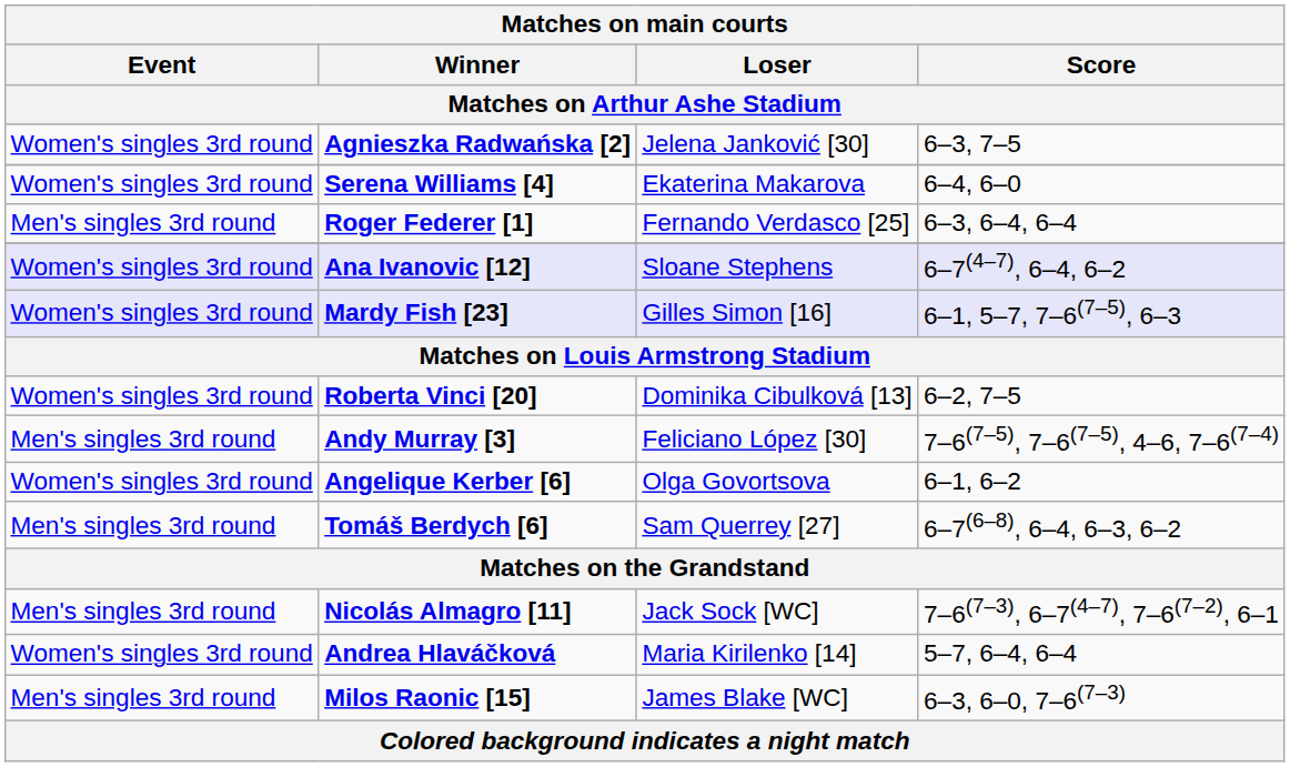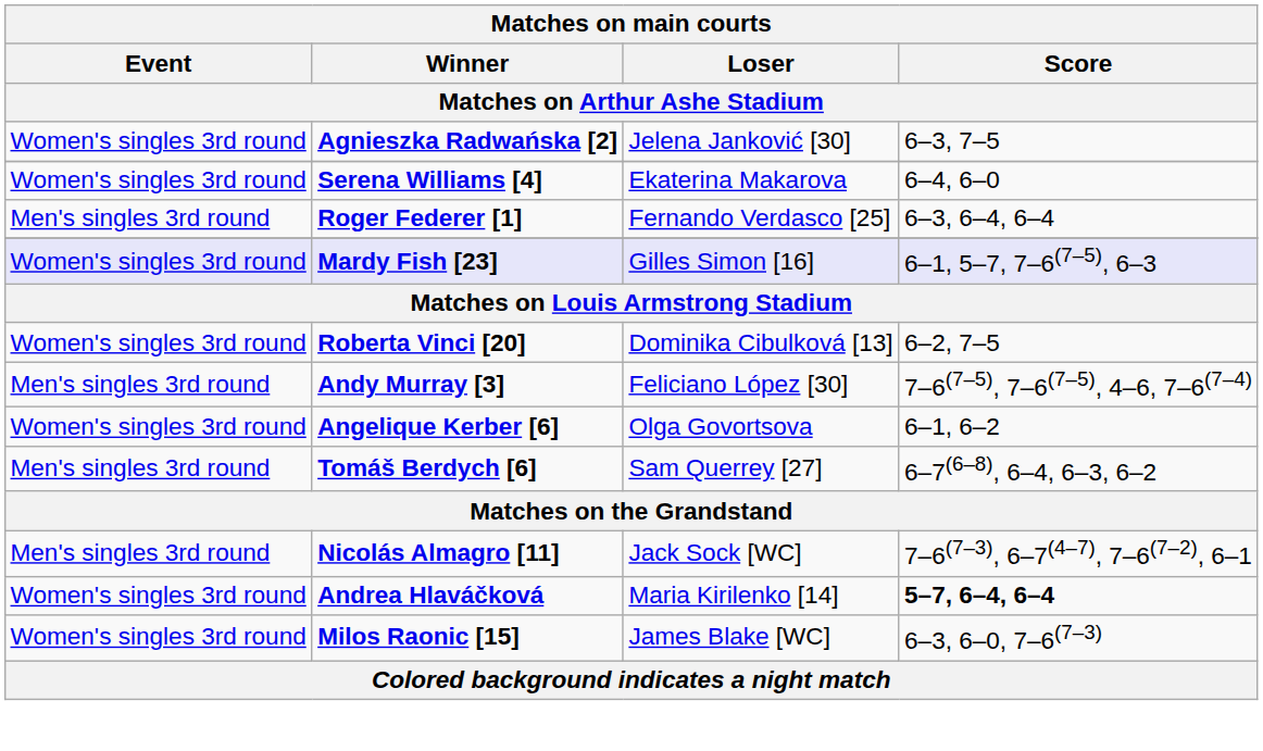- row: Women's singles 3rd round | Ana Ivanovic [12] | Sloane Stephens | 6–7(4–7), 6–4, 6–2
Andrea Hlaváčková | Score: normal -> bold
Milos Raonic [15] | Event: Men's singles 3rd round -> Women's singles 3rd round
